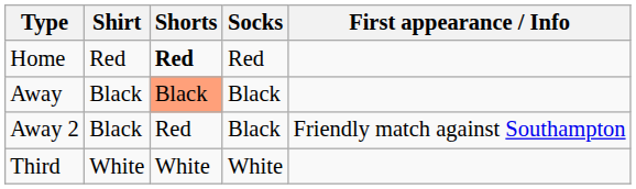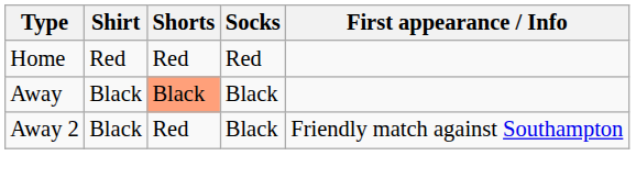Home | Shorts: bold -> normal
- row: Third | White | White | White
